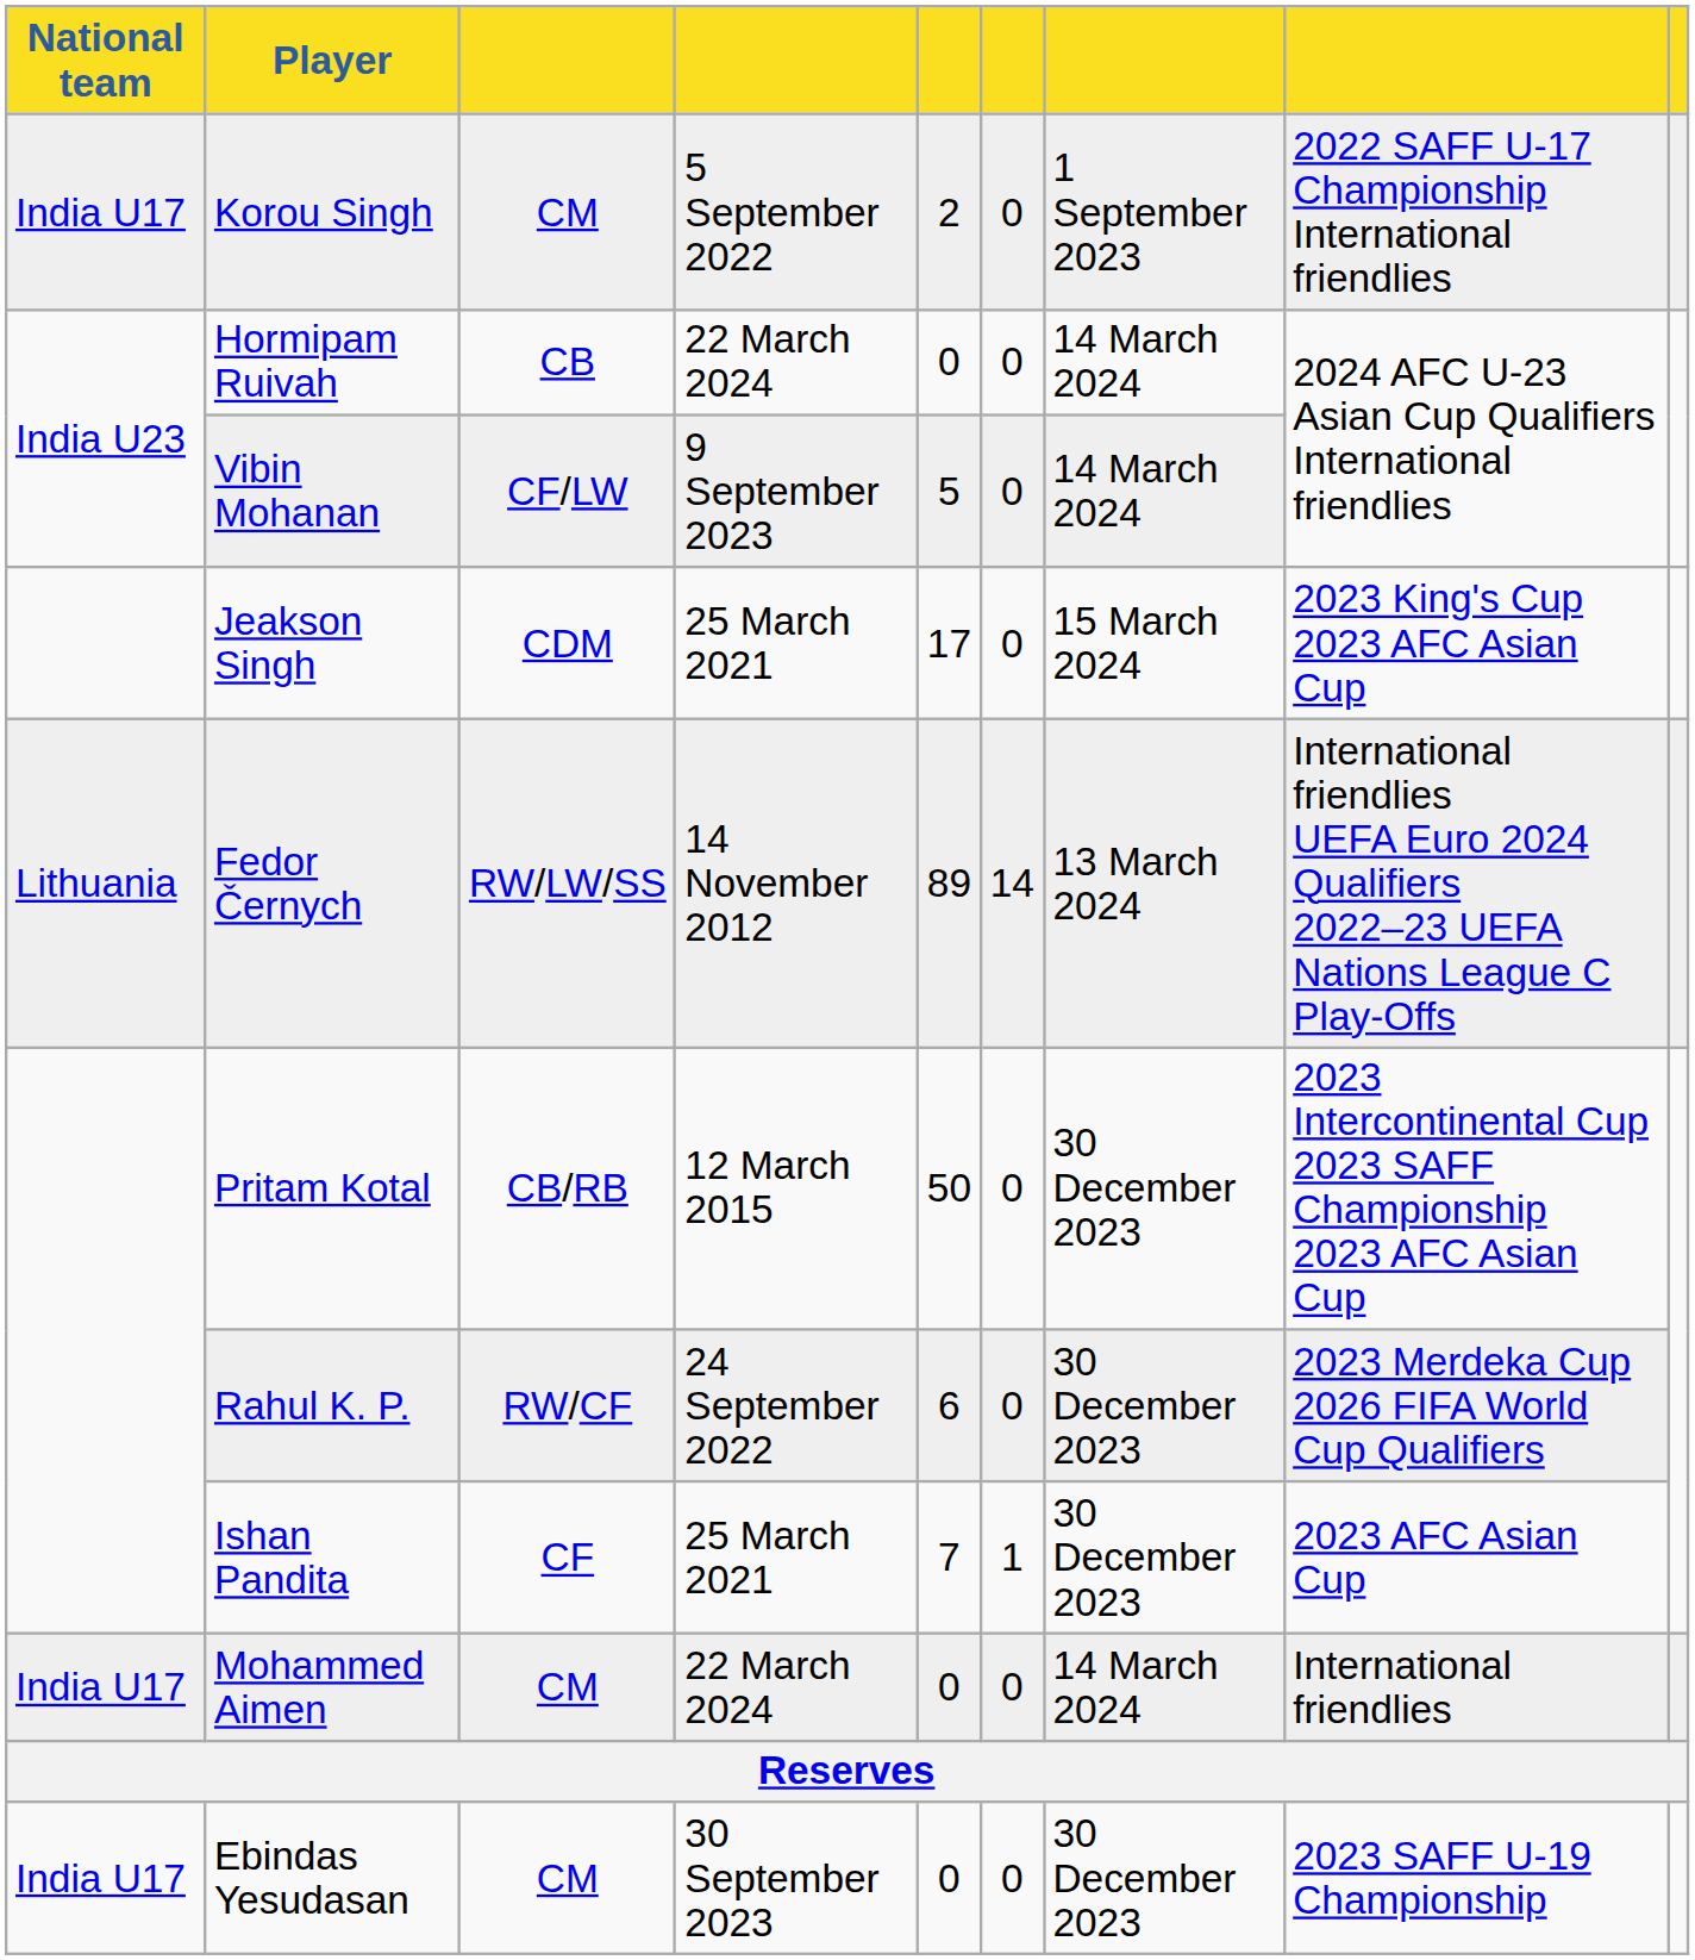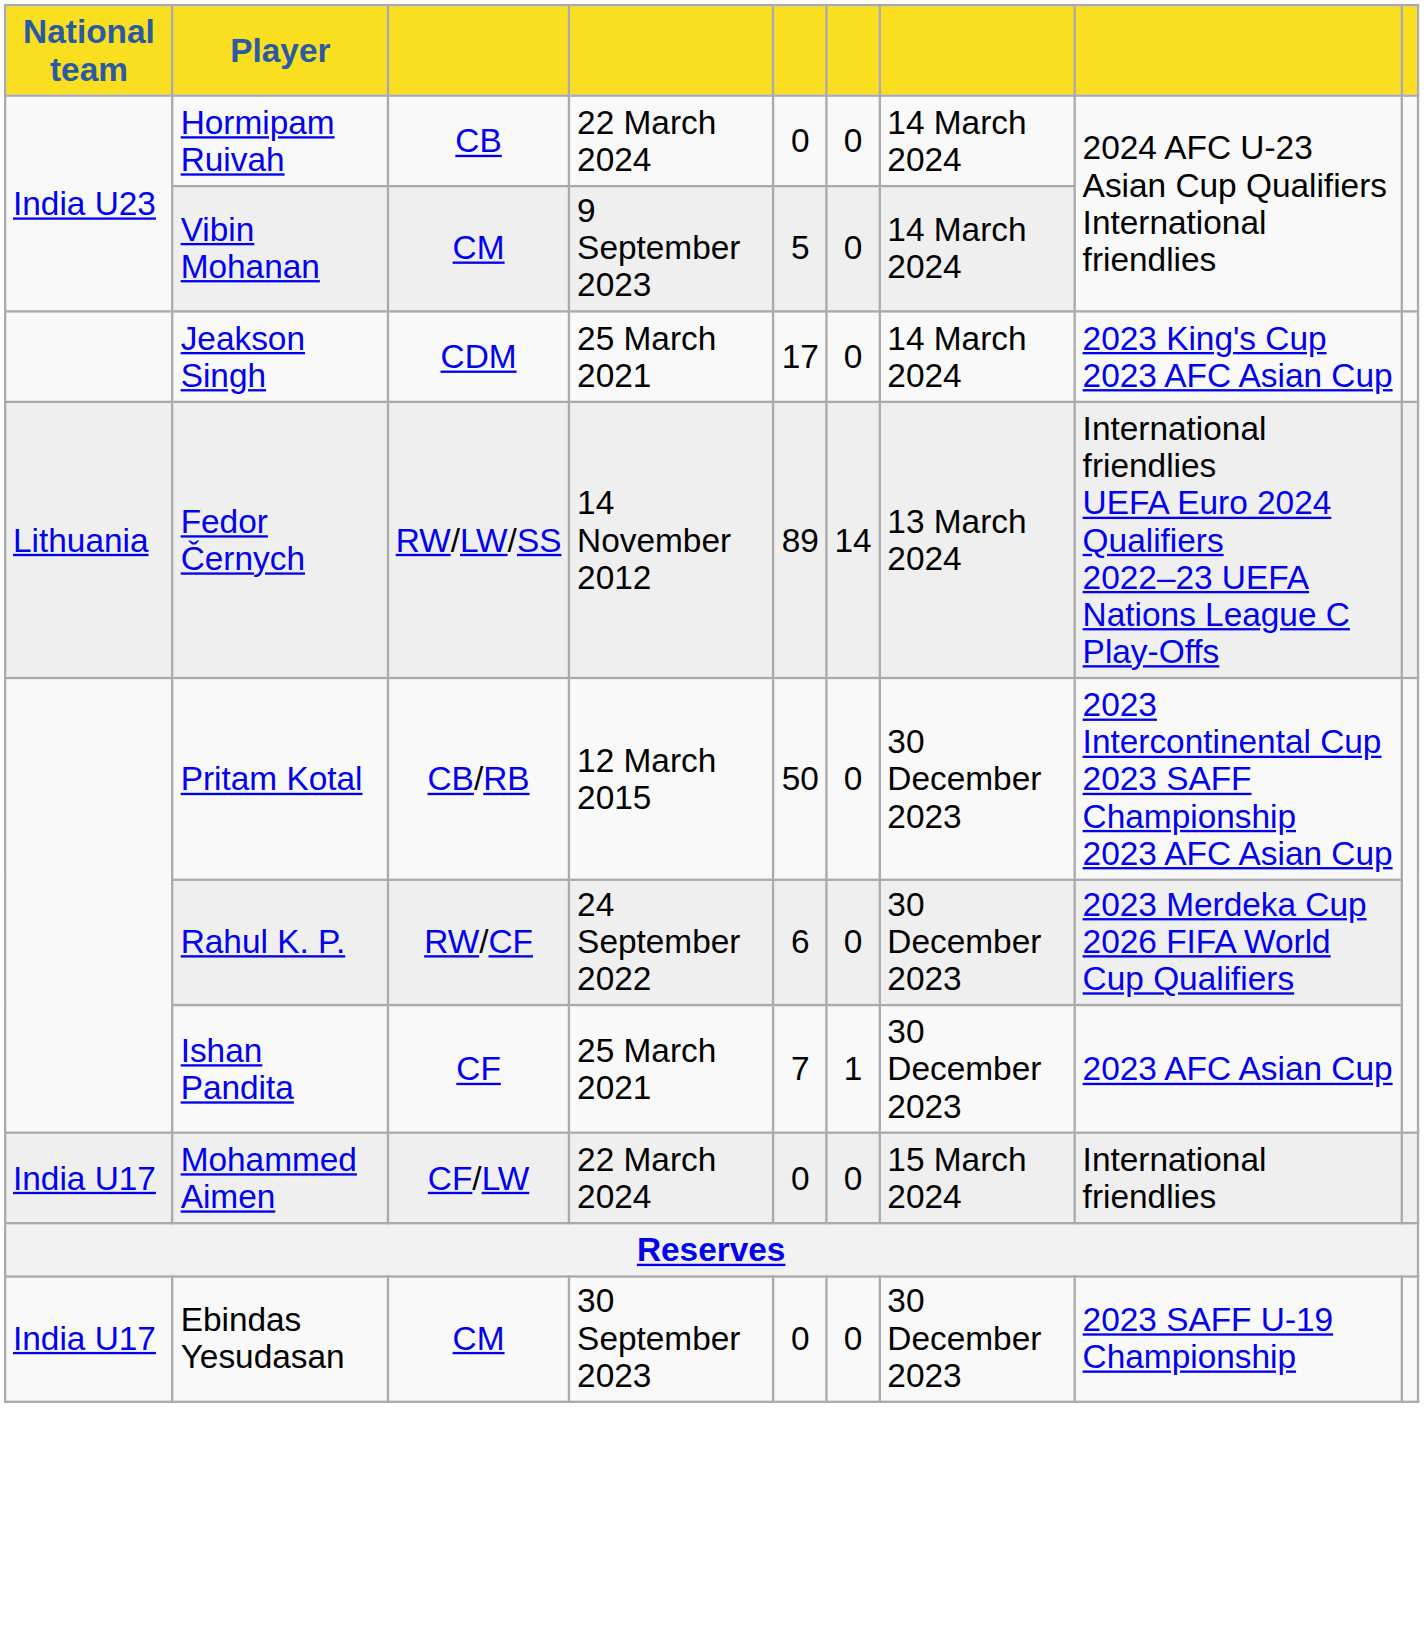- row: India U17 | Korou Singh | CM | 5 September 2022 | 2 | 0 | 1 September 2023 | 2022 SAFF U-17 Championship International friendlies
Vibin Mohanan | column 3: CF/LW -> CM
Jeakson Singh | column 7: 15 March 2024 -> 14 March 2024
Mohammed Aimen | column 3: CM -> CF/LW
Mohammed Aimen | column 7: 14 March 2024 -> 15 March 2024
